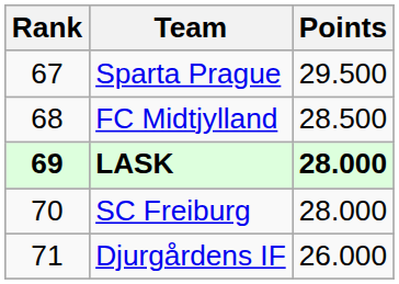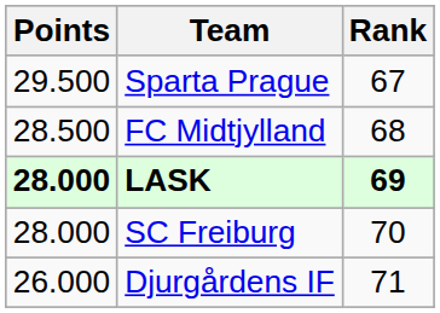columns swapped: Rank <-> Points
